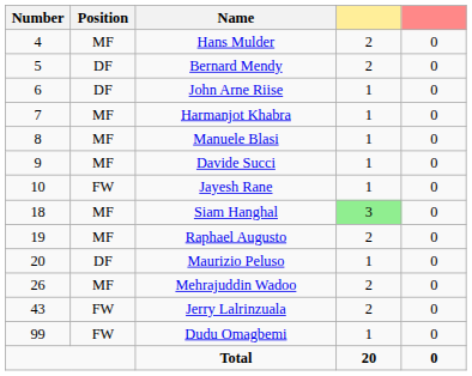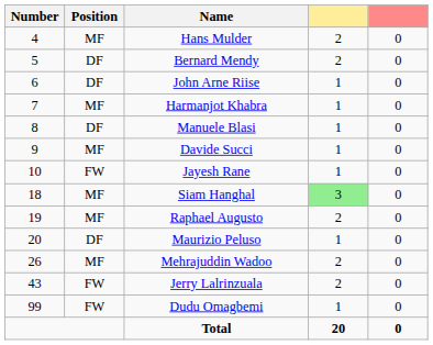Manuele Blasi | Position: MF -> DF
